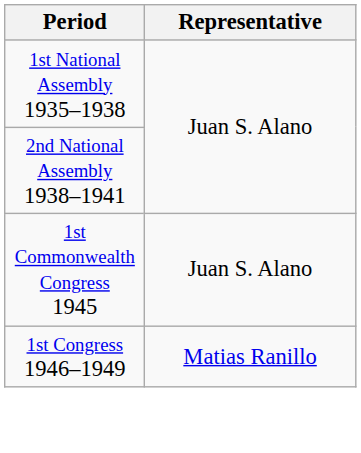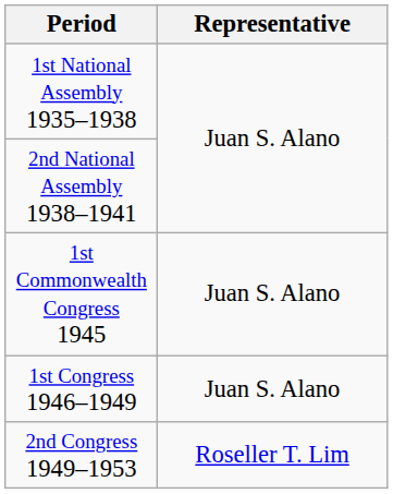1st Congress 1946–1949 | Representative: Matias Ranillo -> Juan S. Alano
+ row: 2nd Congress 1949–1953 | Roseller T. Lim
